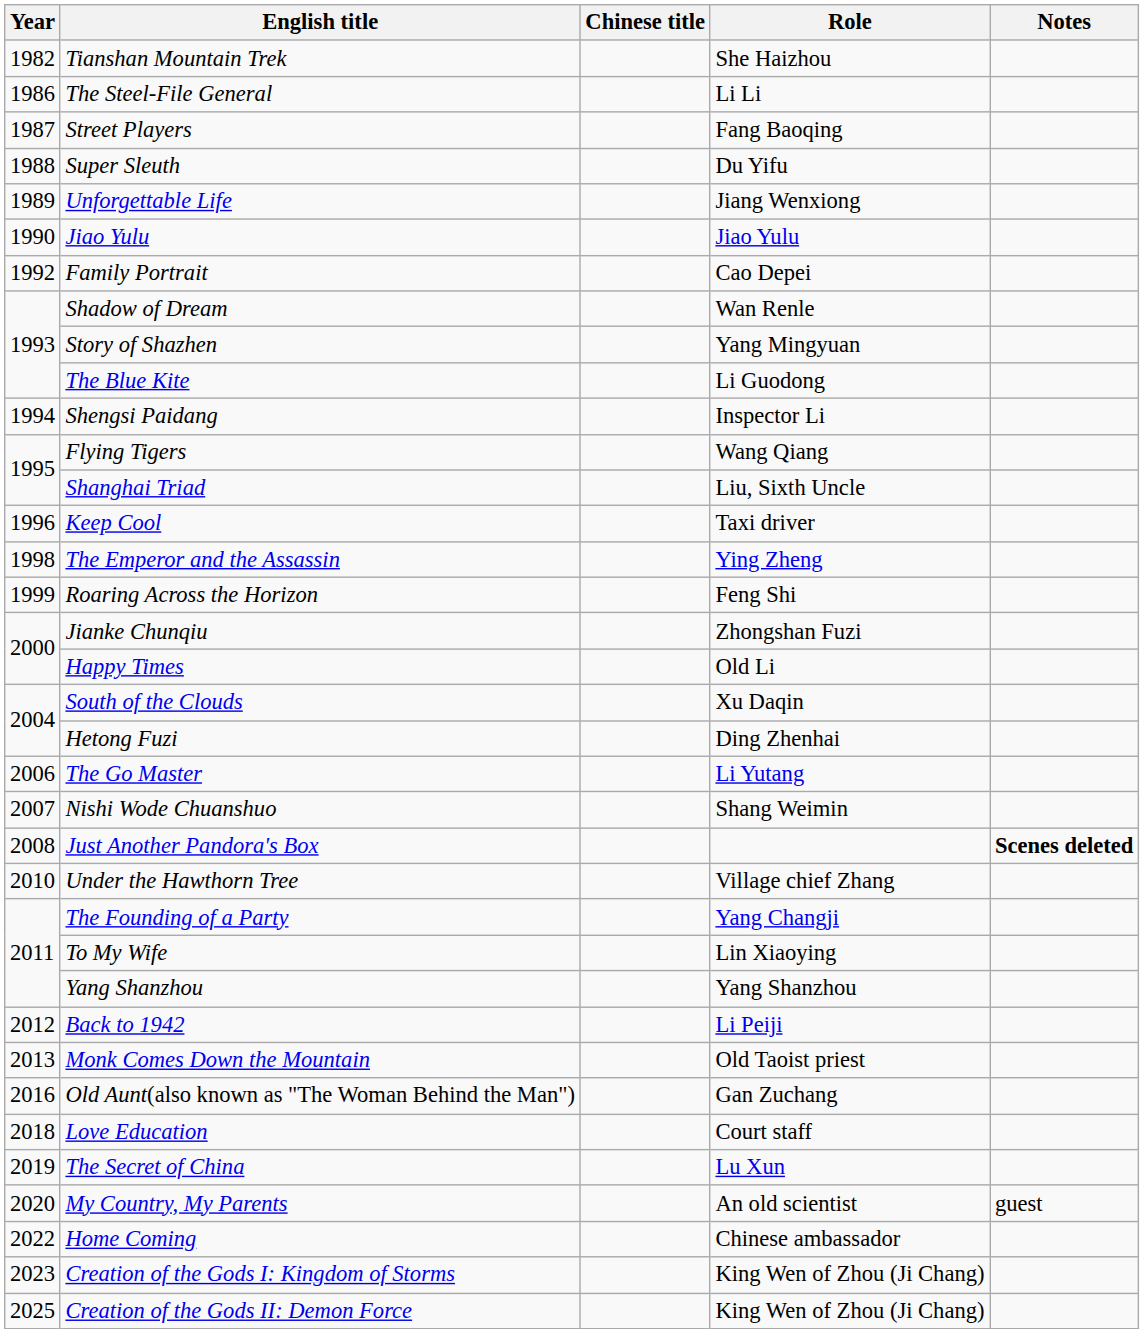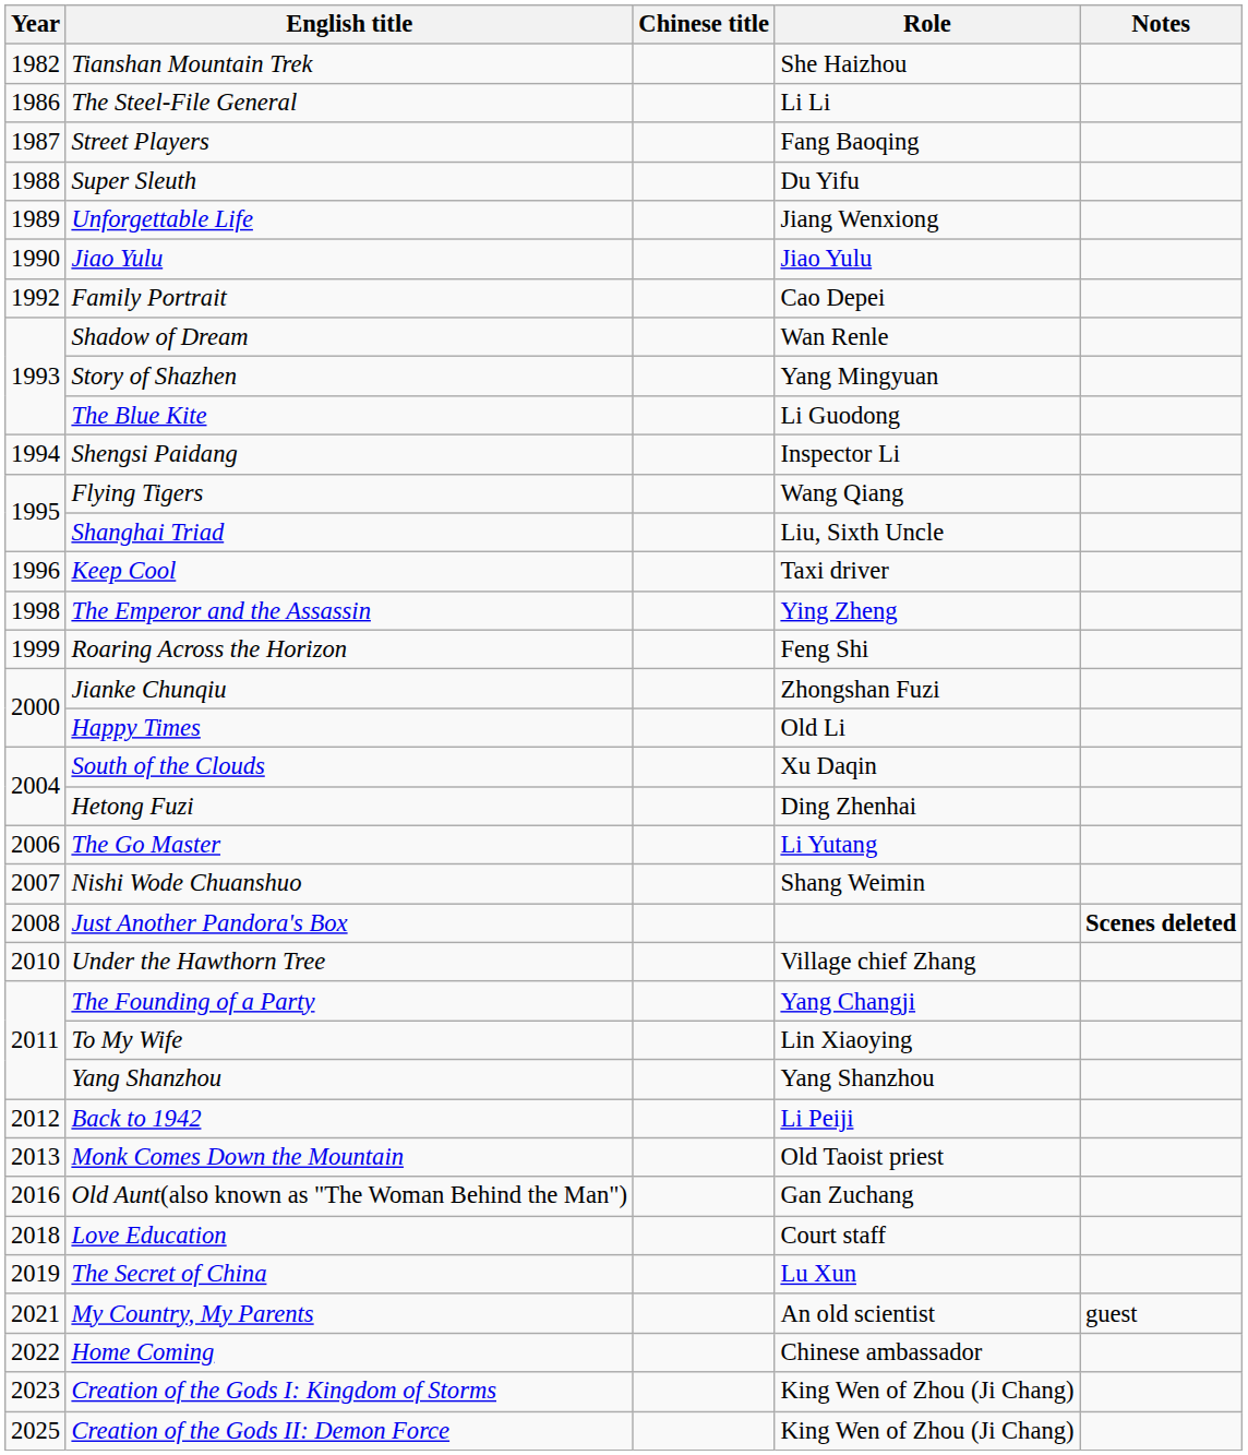My Country, My Parents | Year: 2020 -> 2021
